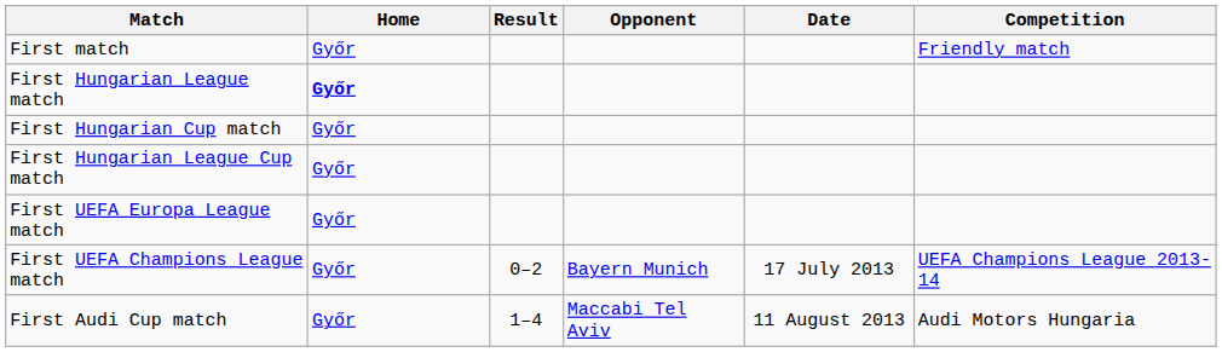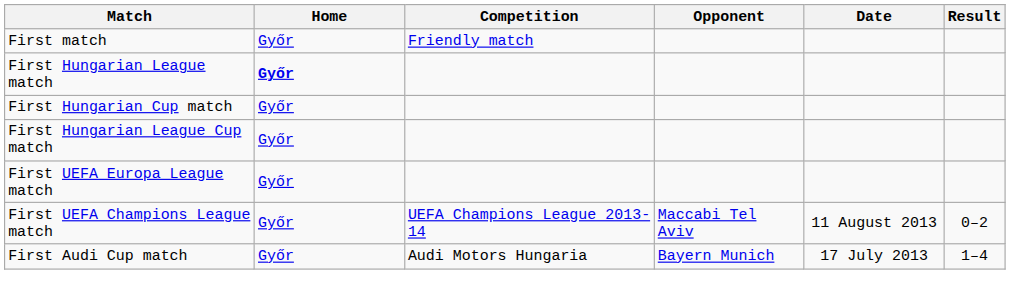columns swapped: Result <-> Competition
First UEFA Champions League match | Opponent: Bayern Munich -> Maccabi Tel Aviv
First UEFA Champions League match | Date: 17 July 2013 -> 11 August 2013
First Audi Cup match | Opponent: Maccabi Tel Aviv -> Bayern Munich
First Audi Cup match | Date: 11 August 2013 -> 17 July 2013
